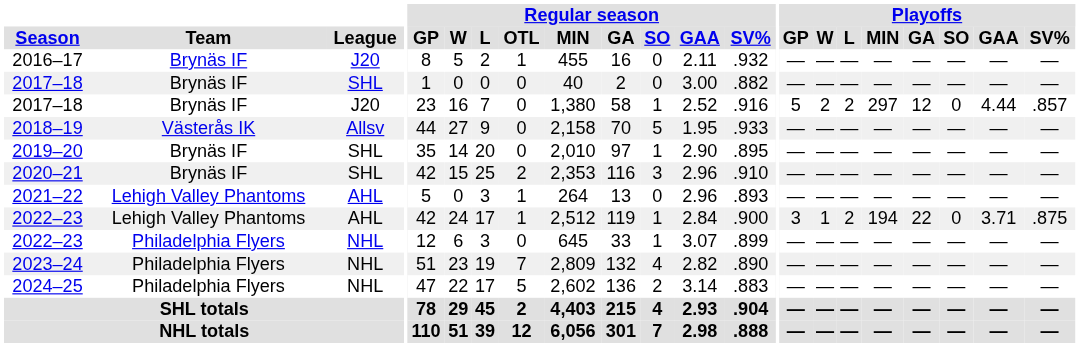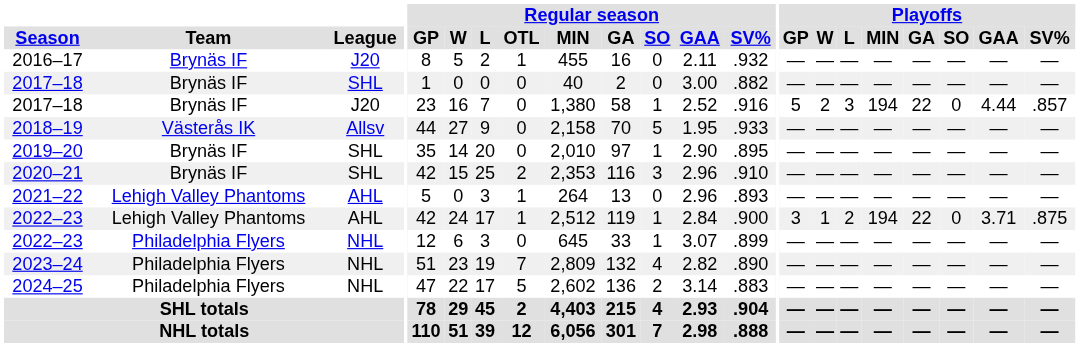2017–18 / J20 | Playoffs / L: 2 -> 3
2017–18 / J20 | Playoffs / MIN: 297 -> 194
2017–18 / J20 | Playoffs / GA: 12 -> 22
